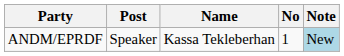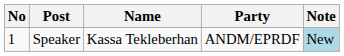columns swapped: No <-> Party
